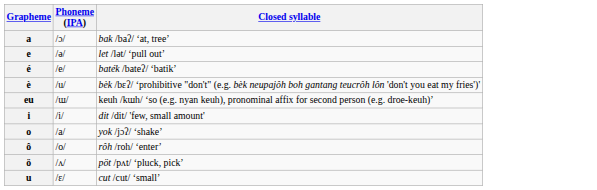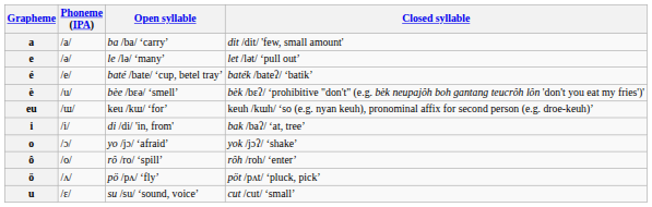+ column: Open syllable | ba /ba/ ‘carry’ | le /lə/ ‘many’ | baté /bate/ ‘cup, betel tray’ | bèe /bɛə/ ‘smell’ | keu /kɯ/ ‘for’ | di /di/ 'in, from' | yo /jɔ/ ‘afraid’ | rô /ro/ ‘spill’ | pö /pʌ/ ‘fly’ | su /su/ ‘sound, voice’
a | Phoneme (IPA): /ɔ/ -> /a/
a | Closed syllable: bak /baʔ/ ‘at, tree’ -> dit /dit/ 'few, small amount'
i | Closed syllable: dit /dit/ 'few, small amount' -> bak /baʔ/ ‘at, tree’
o | Phoneme (IPA): /a/ -> /ɔ/
